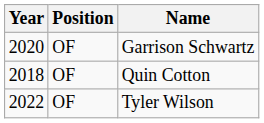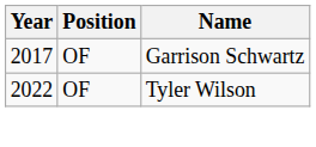Garrison Schwartz | Year: 2020 -> 2017
- row: 2018 | OF | Quin Cotton
